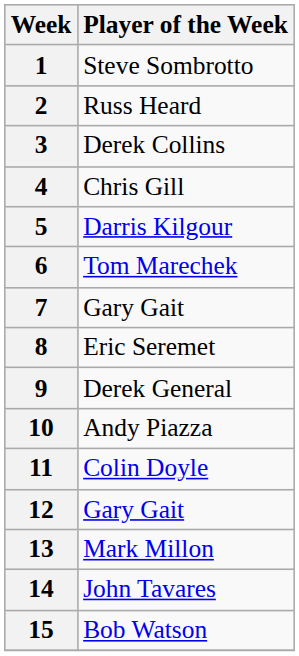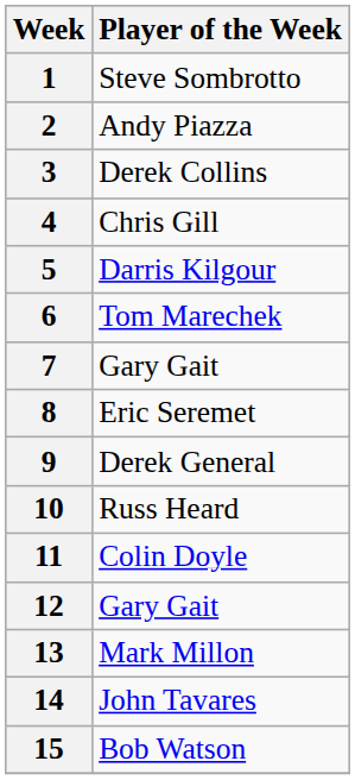2 | Player of the Week: Russ Heard -> Andy Piazza
10 | Player of the Week: Andy Piazza -> Russ Heard
